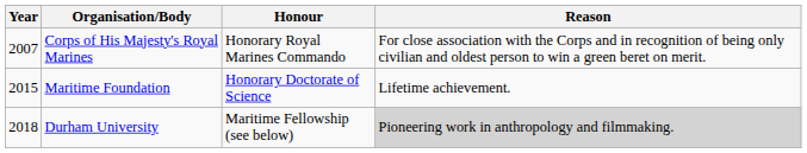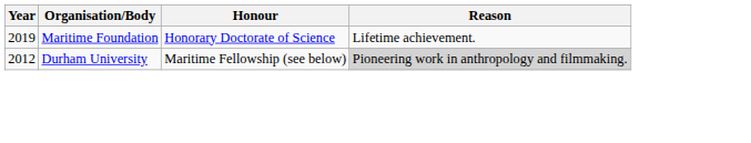- row: 2007 | Corps of His Majesty's Royal Marines | Honorary Royal Marines Commando | For close association with the Corps and in recognition of being only civilian and oldest person to win a green beret on merit.
Maritime Foundation | Year: 2015 -> 2019
Durham University | Year: 2018 -> 2012
